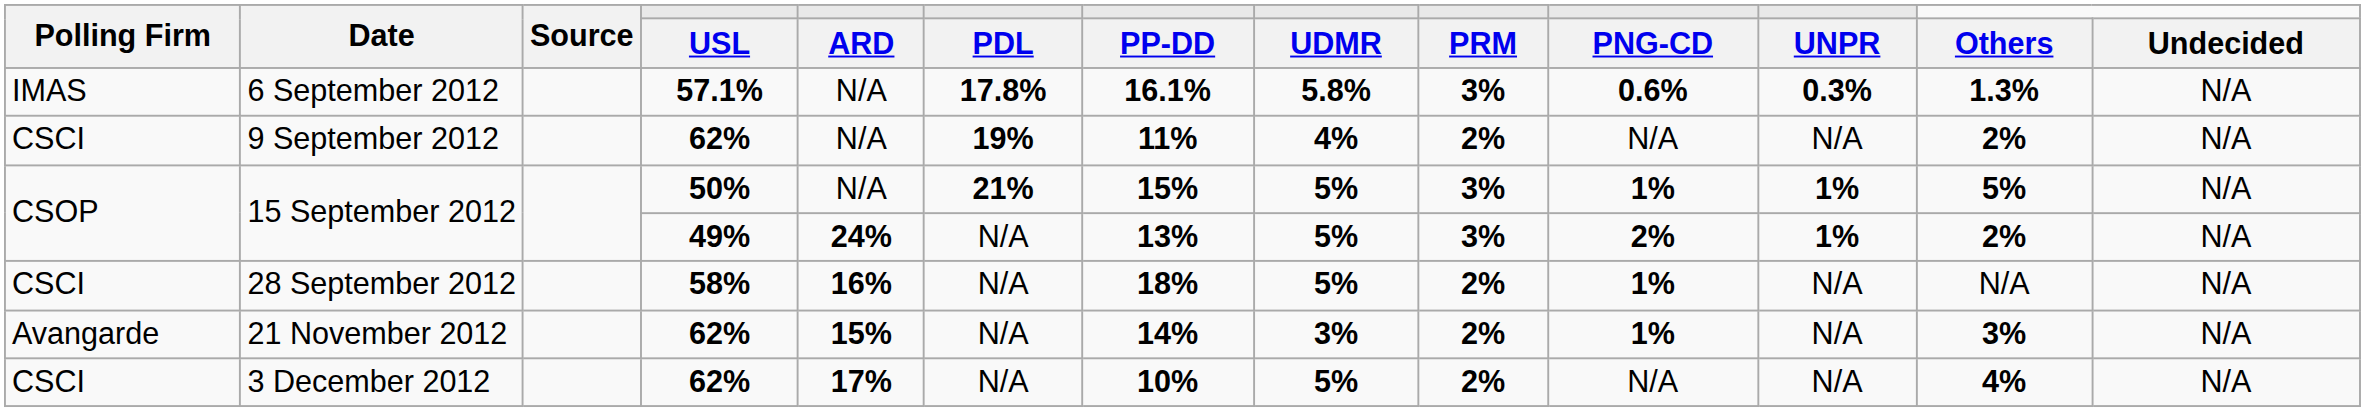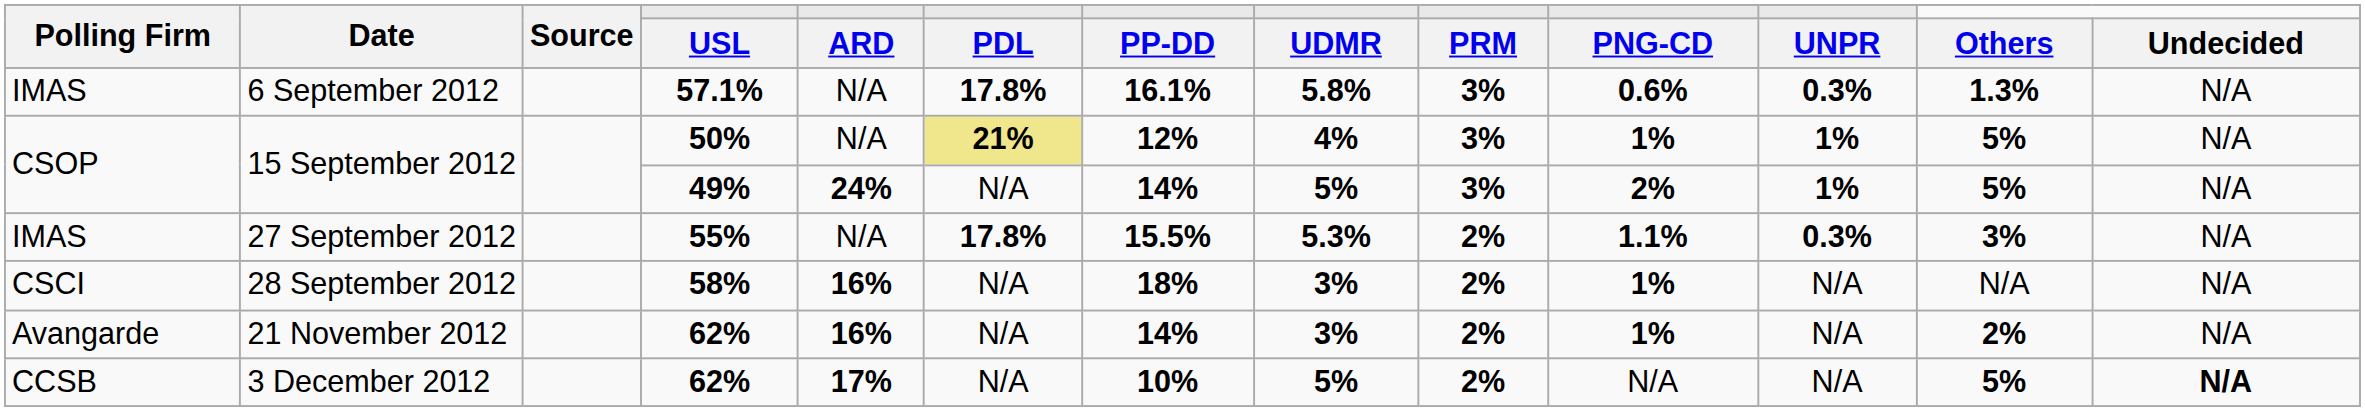- row: CSCI | 9 September 2012 | 62% | N/A | 19% | 11% | 4% | 2% | N/A | N/A | 2% | N/A
15 September 2012 / 50% | PDL: no background -> khaki background
15 September 2012 / 50% | PP-DD: 15% -> 12%
15 September 2012 / 50% | UDMR: 5% -> 4%
15 September 2012 / 49% | PP-DD: 13% -> 14%
15 September 2012 / 49% | Others: 2% -> 5%
+ row: IMAS | 27 September 2012 | 55% | N/A | 17.8% | 15.5% | 5.3% | 2% | 1.1% | 0.3% | 3% | N/A
28 September 2012 | UDMR: 5% -> 3%
21 November 2012 | ARD: 15% -> 16%
21 November 2012 | Others: 3% -> 2%
3 December 2012 | Polling Firm: CSCI -> CCSB
3 December 2012 | Others: 4% -> 5%
3 December 2012 | Undecided: normal -> bold
